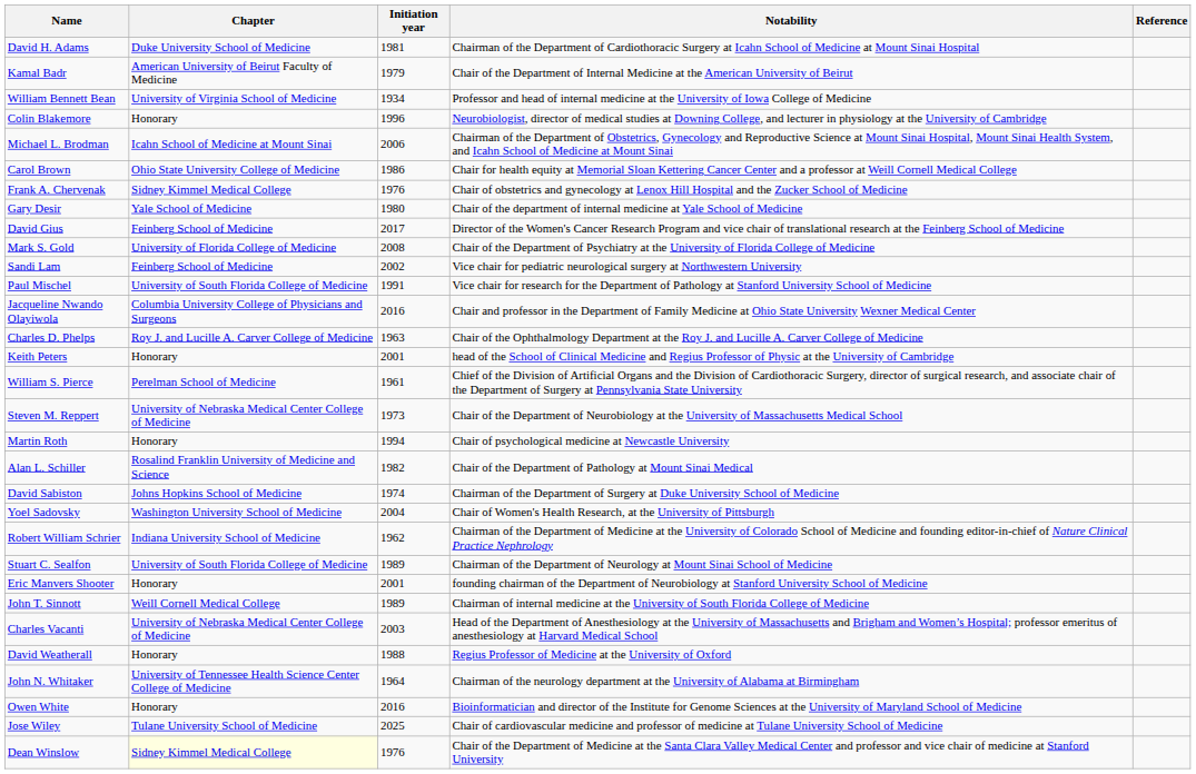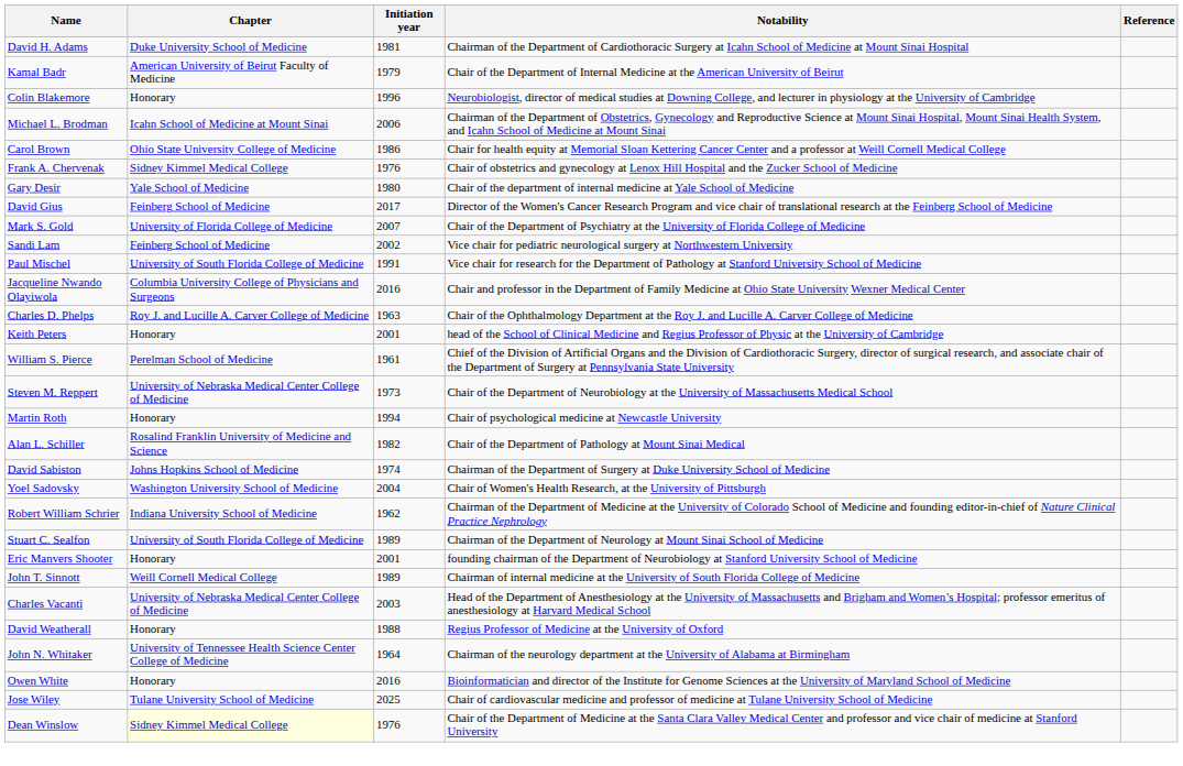- row: William Bennett Bean | University of Virginia School of Medicine | 1934 | Professor and head of internal medicine at the University of Iowa College of Medicine
Mark S. Gold | Initiation year: 2008 -> 2007
